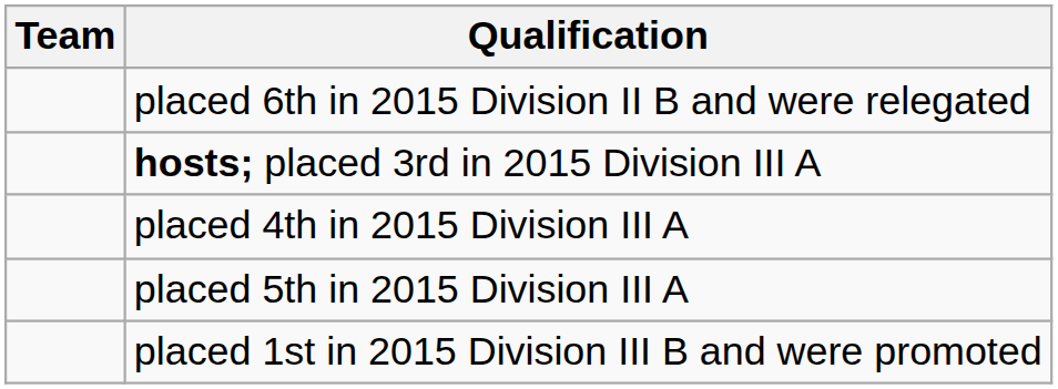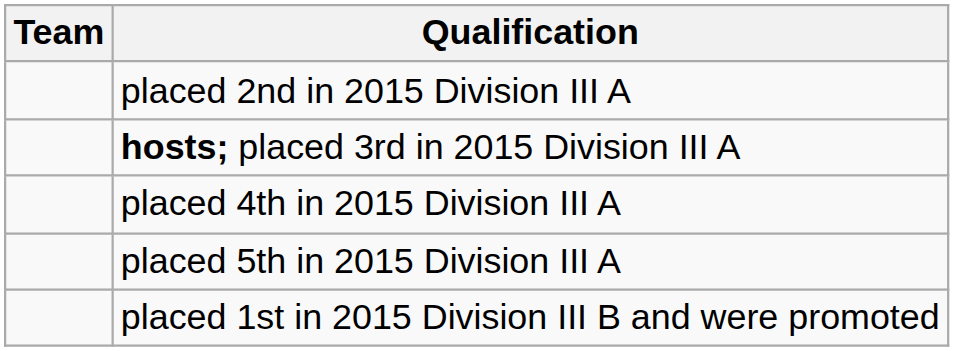- row: placed 6th in 2015 Division II B and were relegated
+ row: placed 2nd in 2015 Division III A
